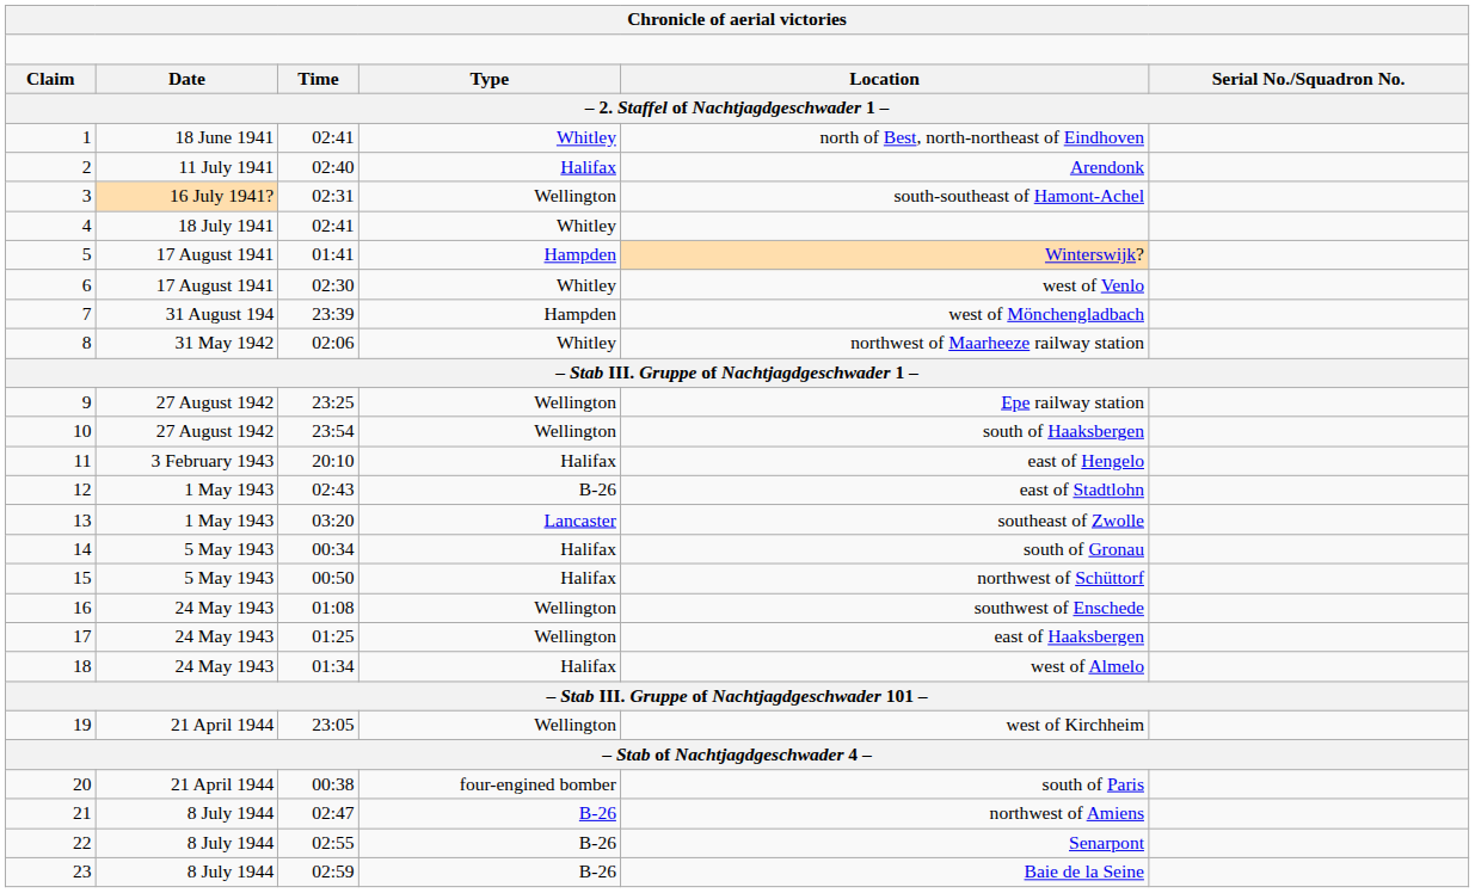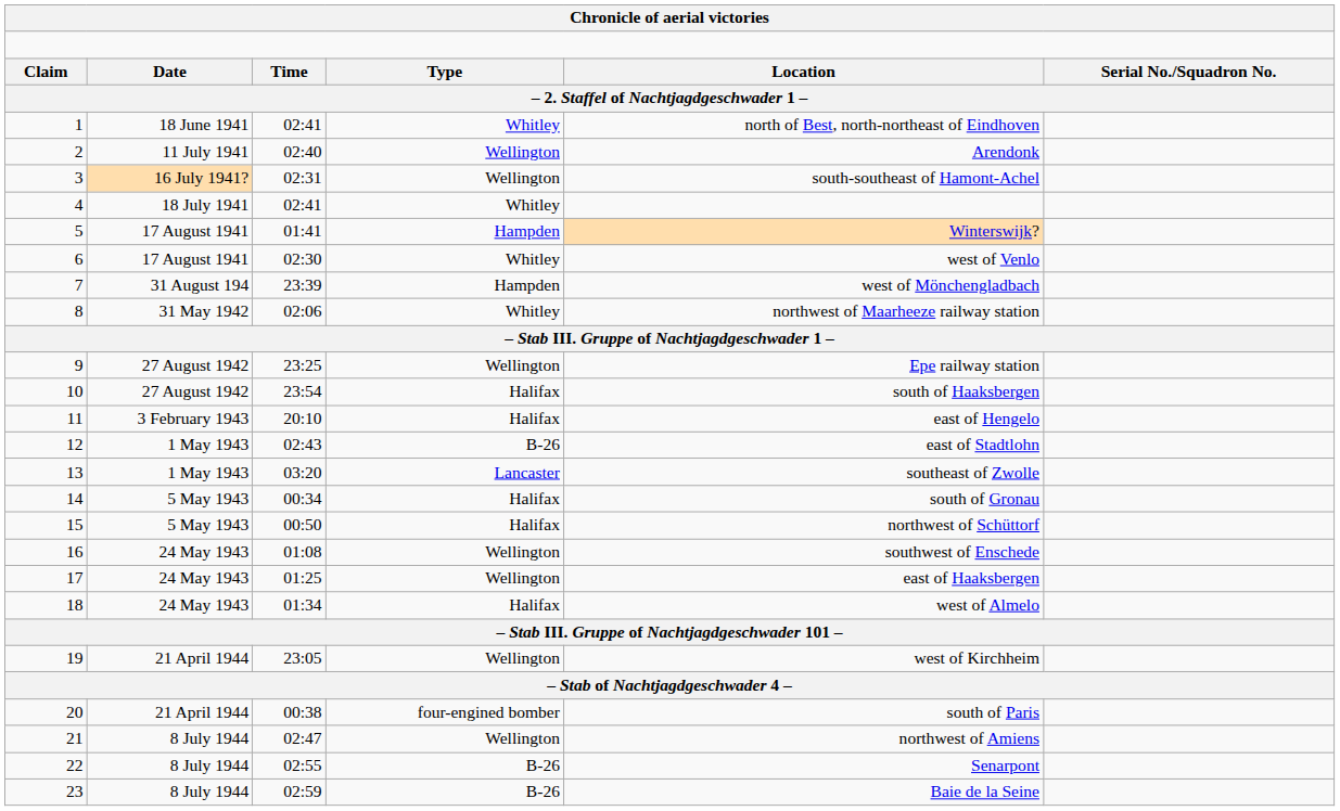2 | column 4: Halifax -> Wellington
10 | column 4: Wellington -> Halifax
21 | column 4: B-26 -> Wellington
